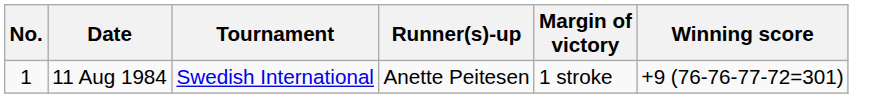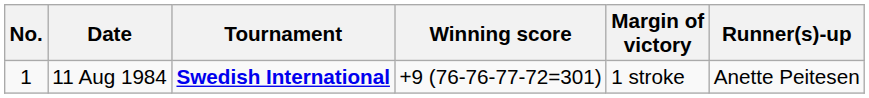columns swapped: Winning score <-> Runner(s)-up
11 Aug 1984 | Tournament: normal -> bold
